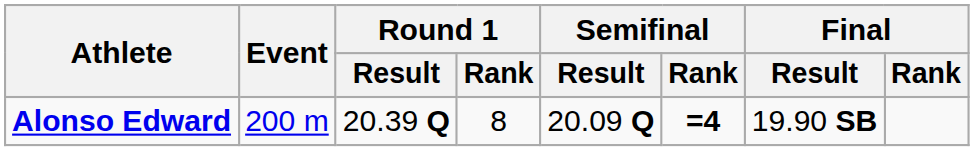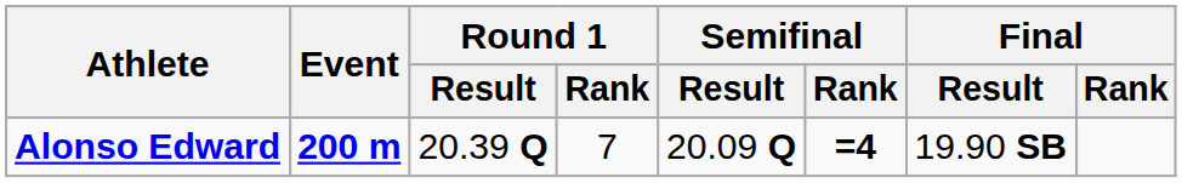Alonso Edward | Event: normal -> bold
Alonso Edward | Round 1 / Rank: 8 -> 7
